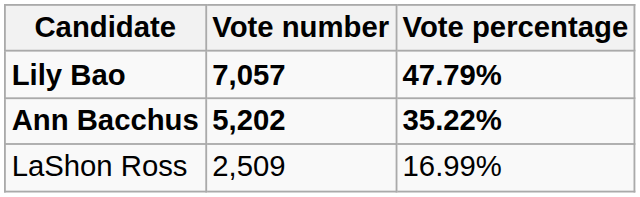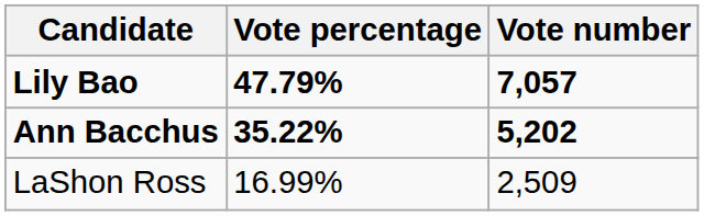columns swapped: Vote number <-> Vote percentage
